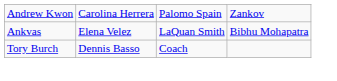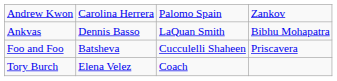Ankvas | column 2: Elena Velez -> Dennis Basso
+ row: Foo and Foo | Batsheva | Cucculelli Shaheen | Priscavera
Tory Burch | column 2: Dennis Basso -> Elena Velez
